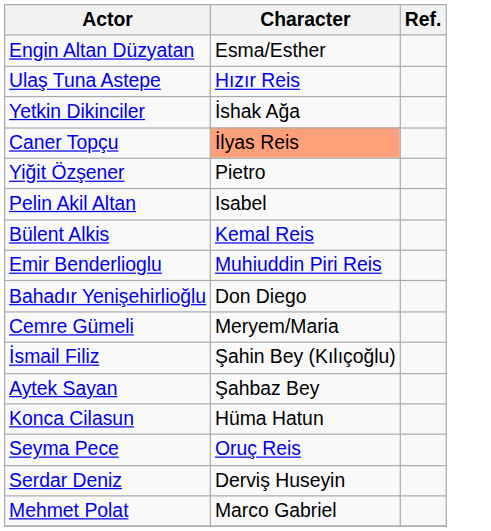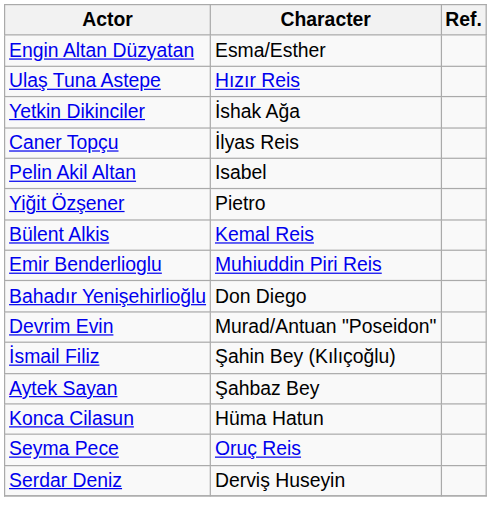Caner Topçu | Character: lightsalmon background -> no background
rows swapped: Pelin Akil Altan <-> Yiğit Özşener
- row: Cemre Gümeli | Meryem/Maria
+ row: Devrim Evin | Murad/Antuan "Poseidon"
- row: Mehmet Polat | Marco Gabriel
